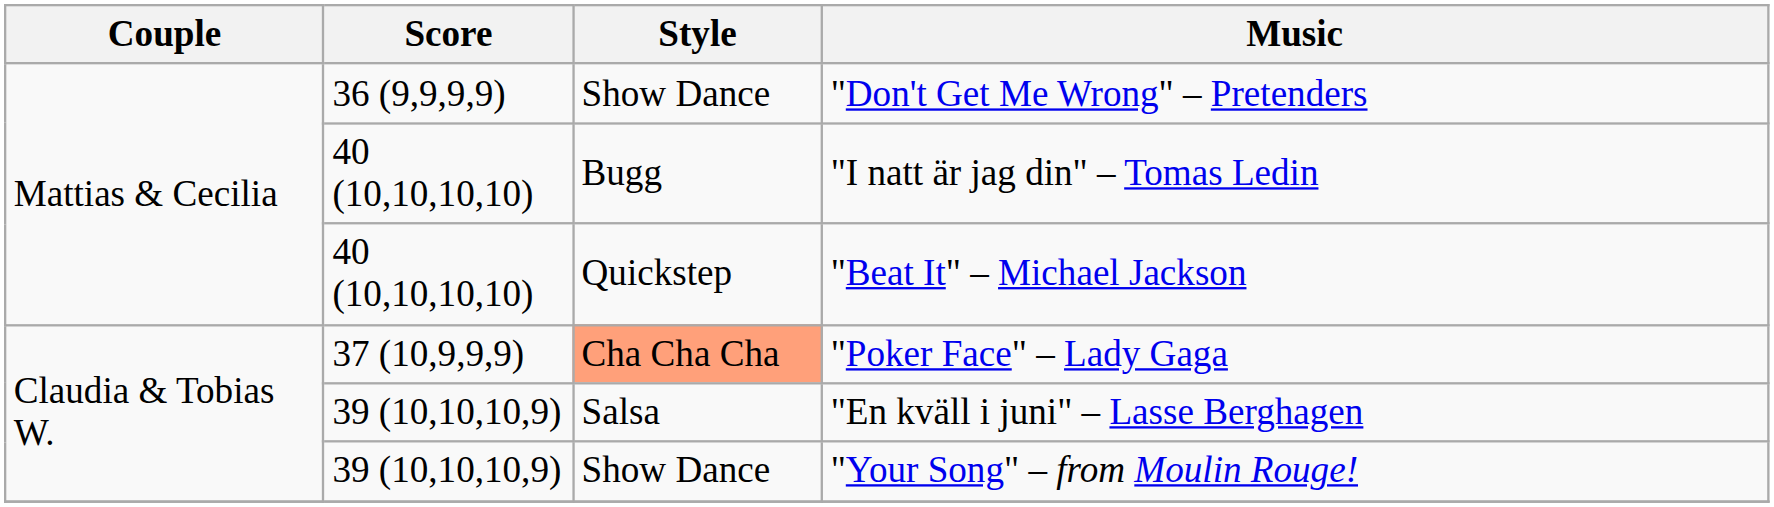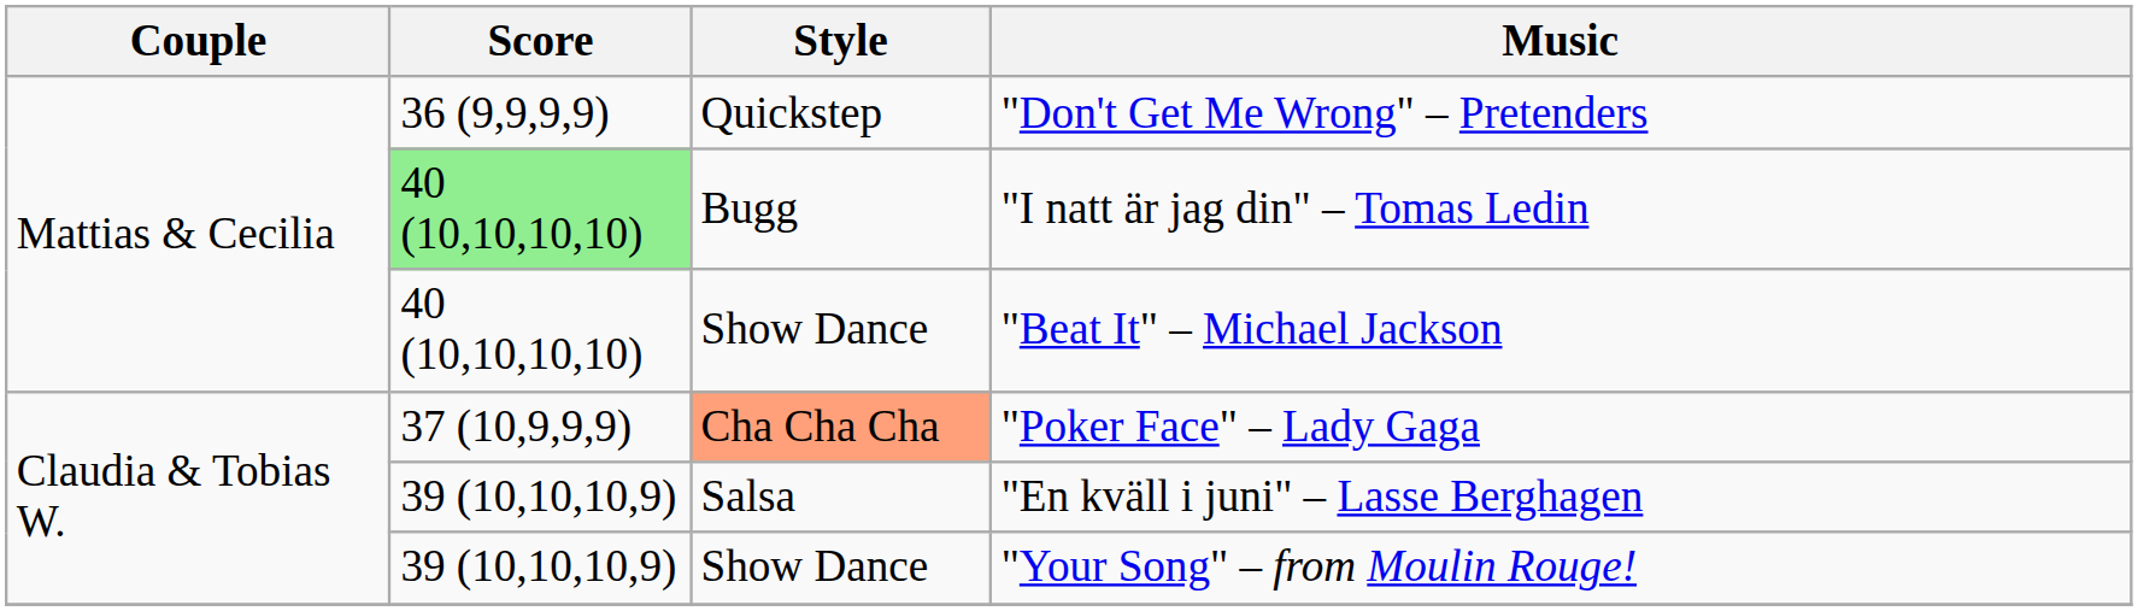"Don't Get Me Wrong" – Pretenders | Style: Show Dance -> Quickstep
"I natt är jag din" – Tomas Ledin | Score: no background -> lightgreen background
"Beat It" – Michael Jackson | Style: Quickstep -> Show Dance
